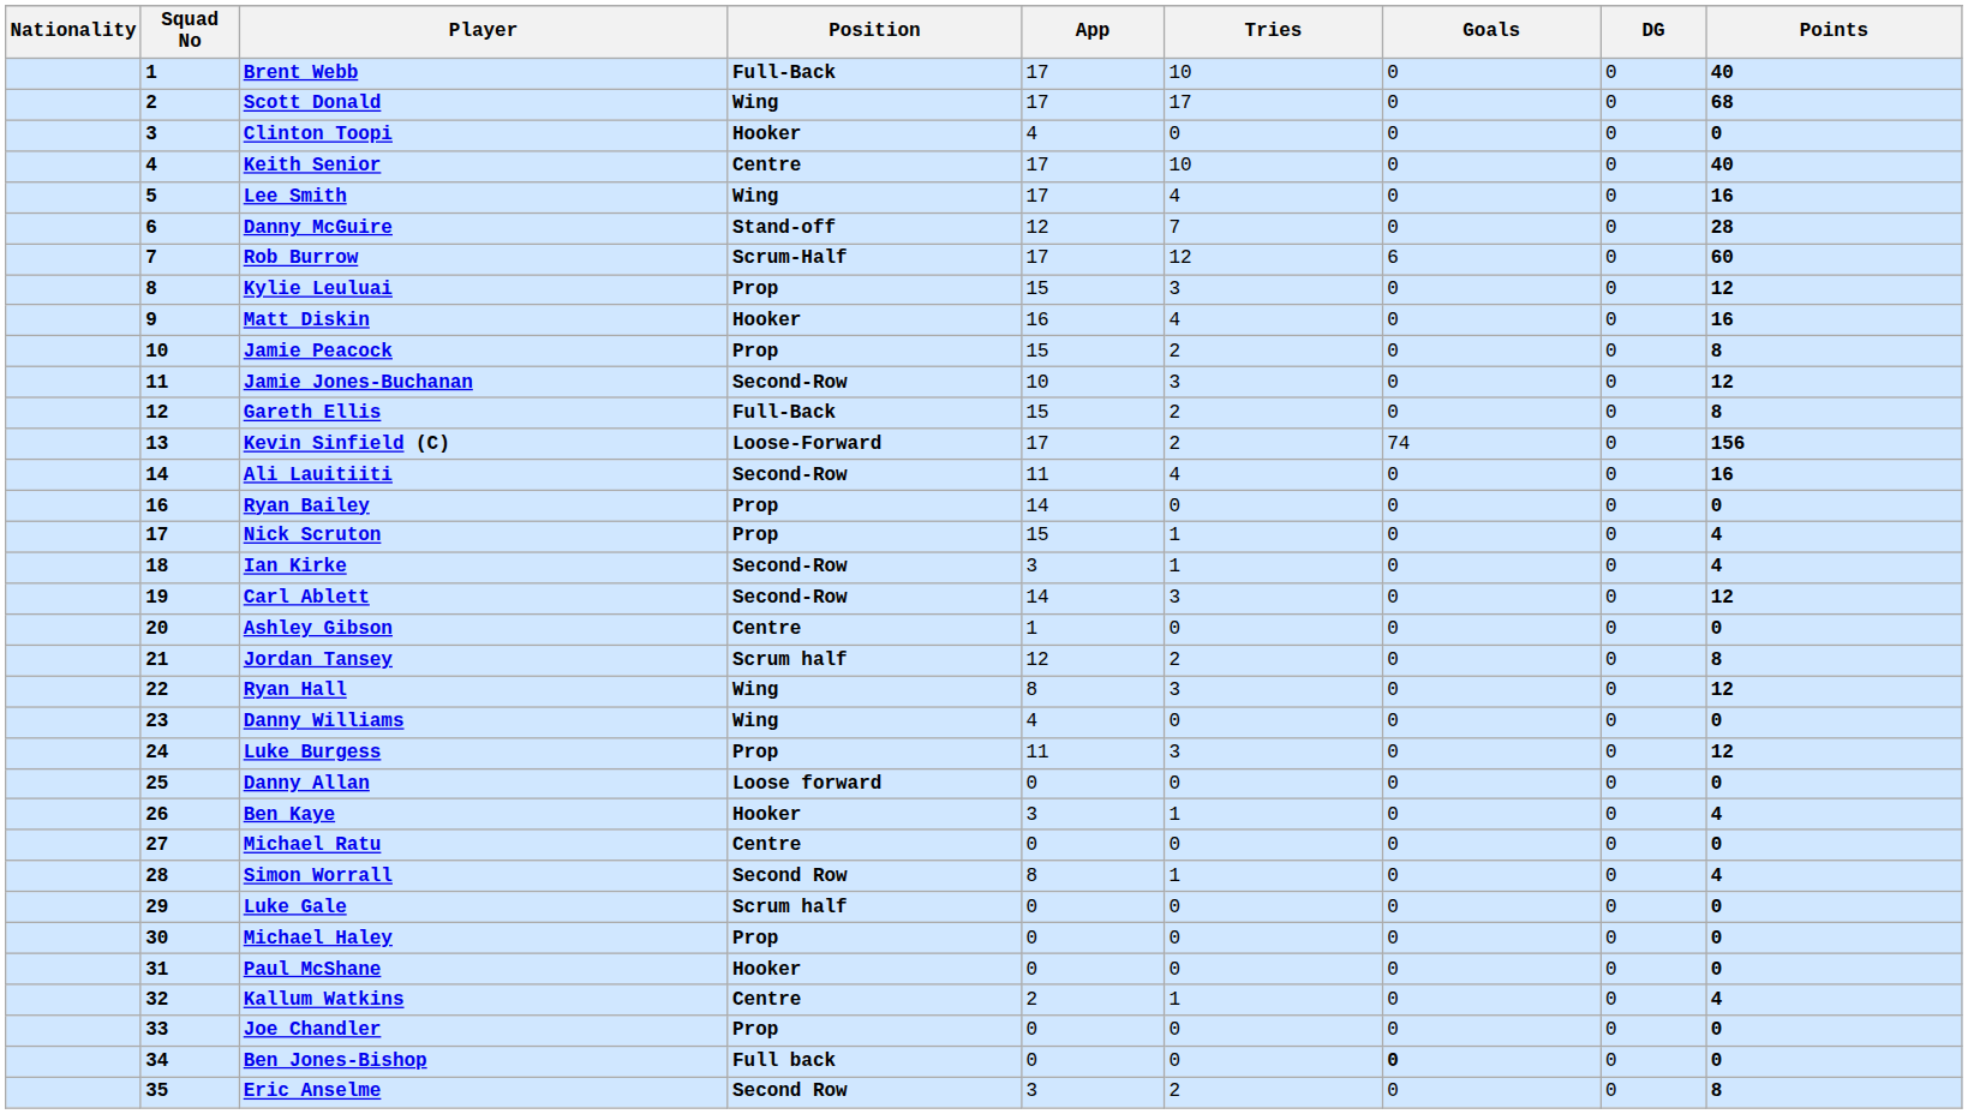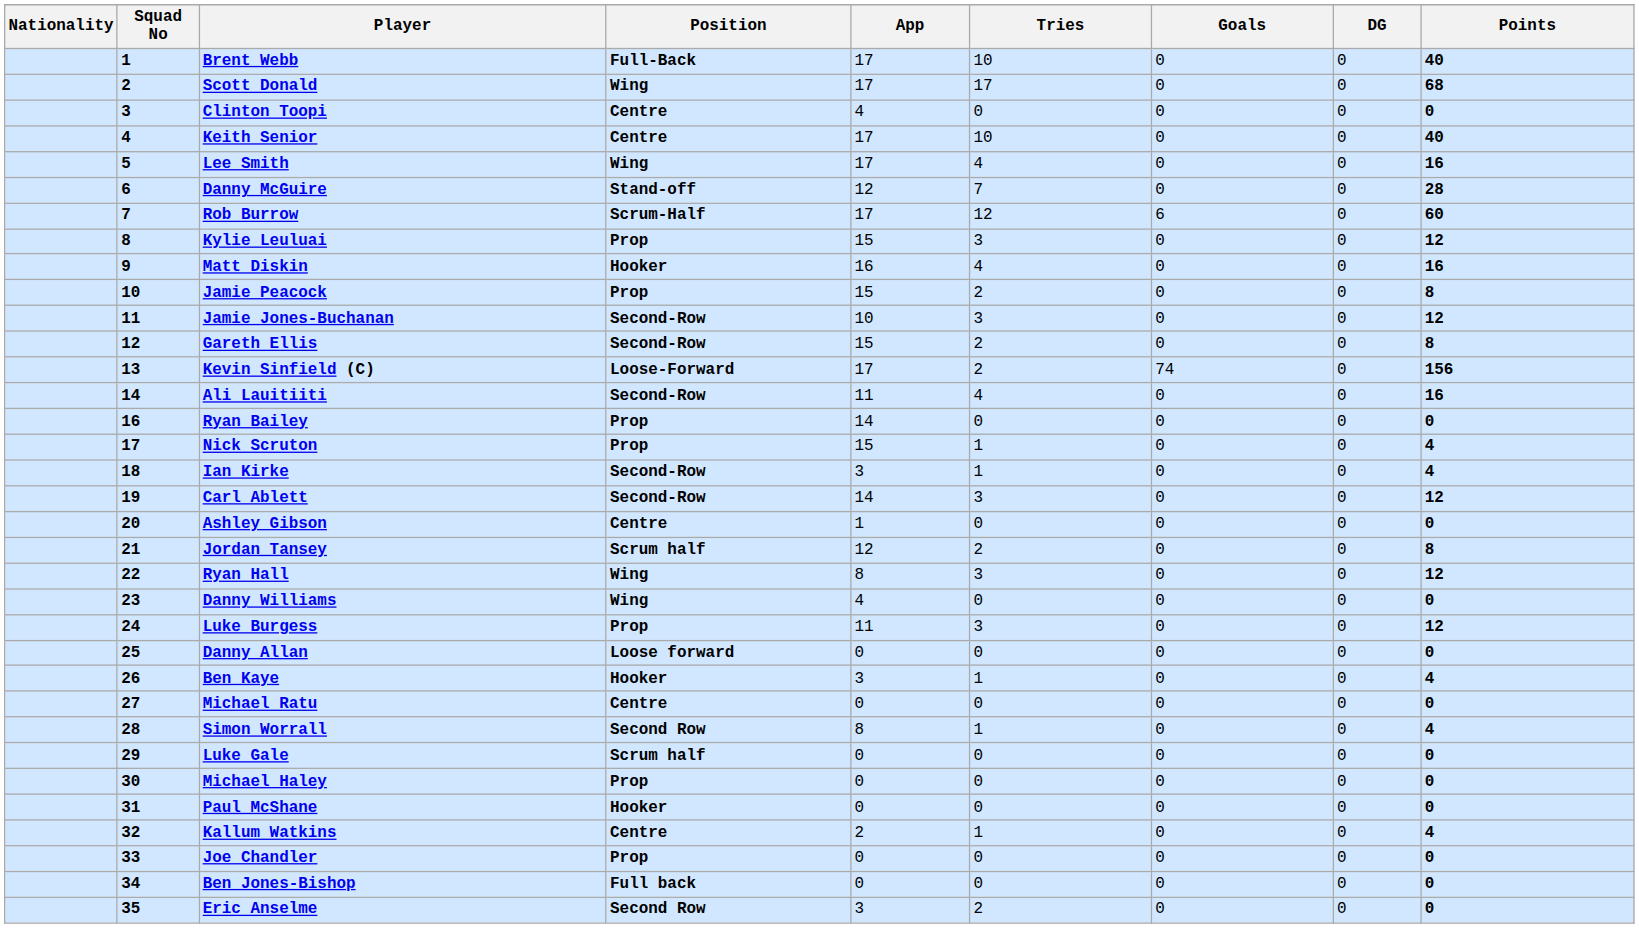Clinton Toopi | Position: Hooker -> Centre
Gareth Ellis | Position: Full-Back -> Second-Row
Ben Jones-Bishop | Goals: bold -> normal
Eric Anselme | Points: 8 -> 0
